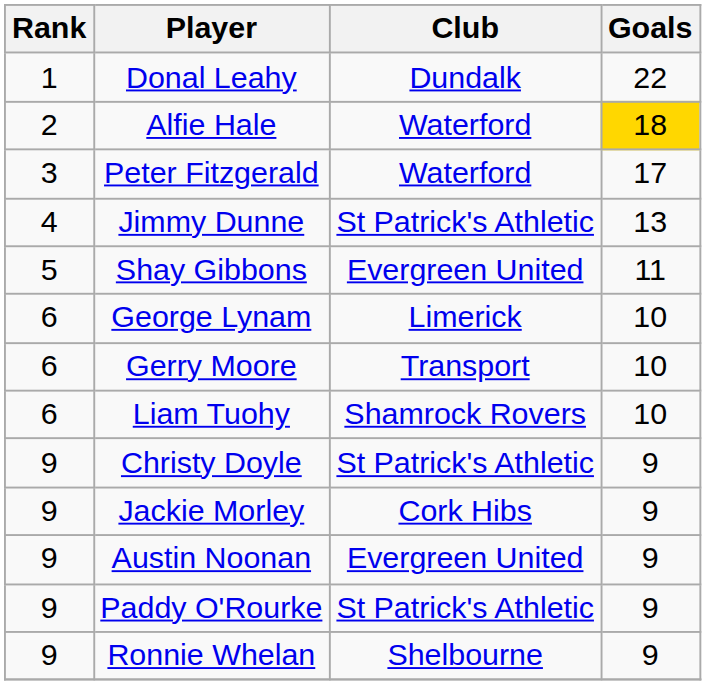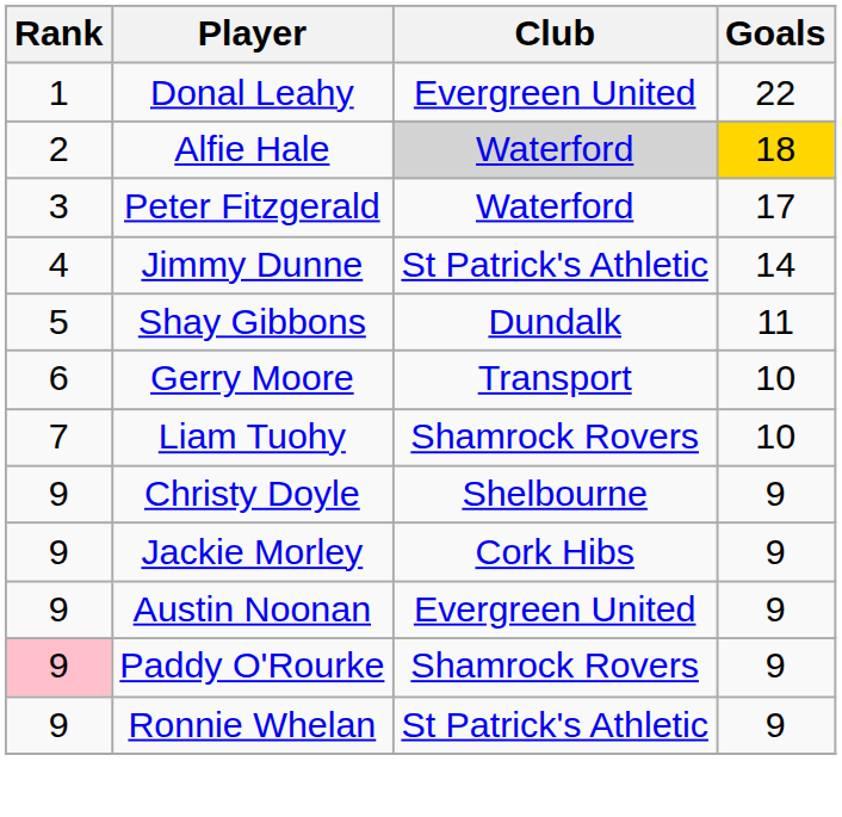Donal Leahy | Club: Dundalk -> Evergreen United
Alfie Hale | Club: no background -> lightgrey background
Jimmy Dunne | Goals: 13 -> 14
Shay Gibbons | Club: Evergreen United -> Dundalk
- row: 6 | George Lynam | Limerick | 10
Liam Tuohy | Rank: 6 -> 7
Christy Doyle | Club: St Patrick's Athletic -> Shelbourne
Paddy O'Rourke | Rank: no background -> pink background
Paddy O'Rourke | Club: St Patrick's Athletic -> Shamrock Rovers
Ronnie Whelan | Club: Shelbourne -> St Patrick's Athletic
